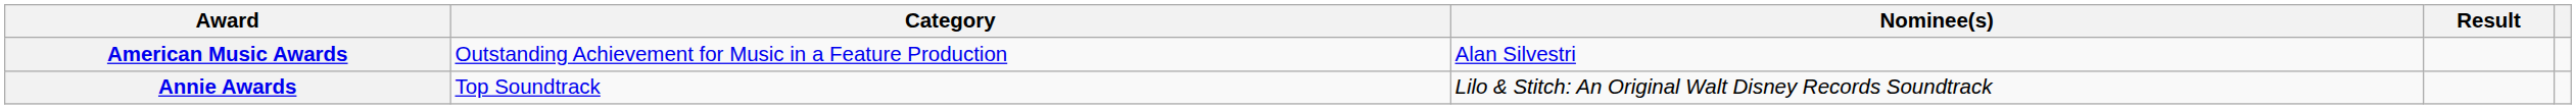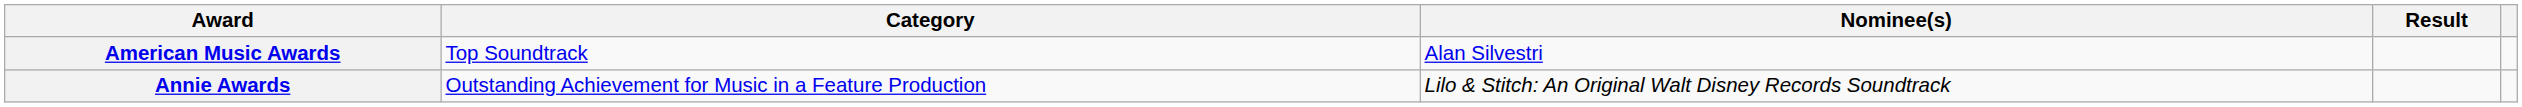American Music Awards | Category: Outstanding Achievement for Music in a Feature Production -> Top Soundtrack
Annie Awards | Category: Top Soundtrack -> Outstanding Achievement for Music in a Feature Production
